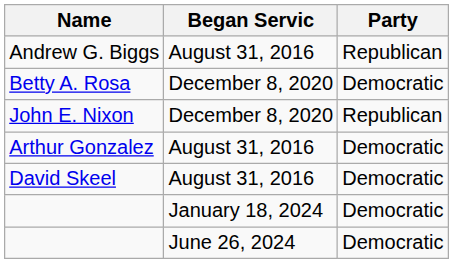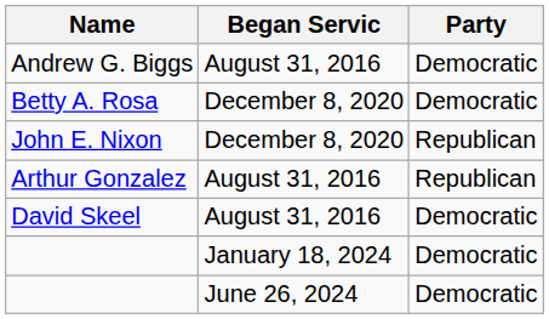Andrew G. Biggs | Party: Republican -> Democratic
Arthur Gonzalez | Party: Democratic -> Republican
